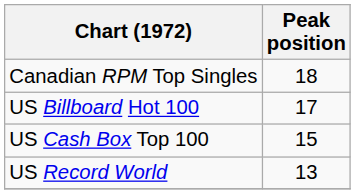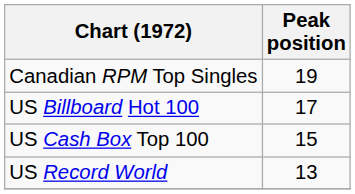Canadian RPM Top Singles | Peak position: 18 -> 19
